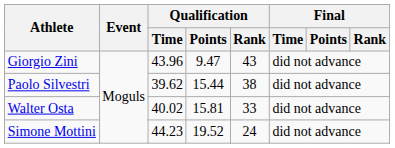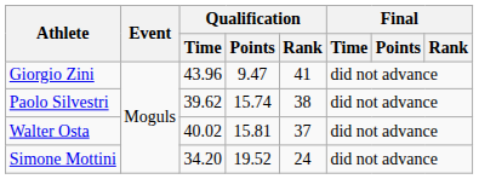Giorgio Zini | Qualification / Rank: 43 -> 41
Paolo Silvestri | Qualification / Points: 15.44 -> 15.74
Walter Osta | Qualification / Rank: 33 -> 37
Simone Mottini | Qualification / Time: 44.23 -> 34.20
